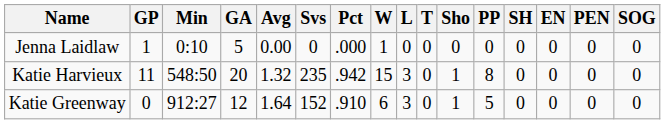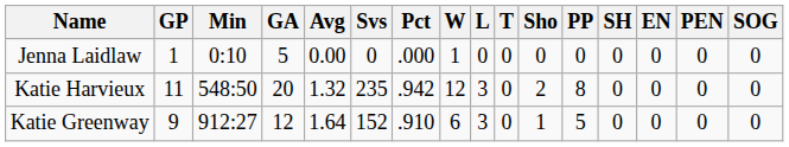Katie Harvieux | W: 15 -> 12
Katie Harvieux | Sho: 1 -> 2
Katie Greenway | GP: 0 -> 9
